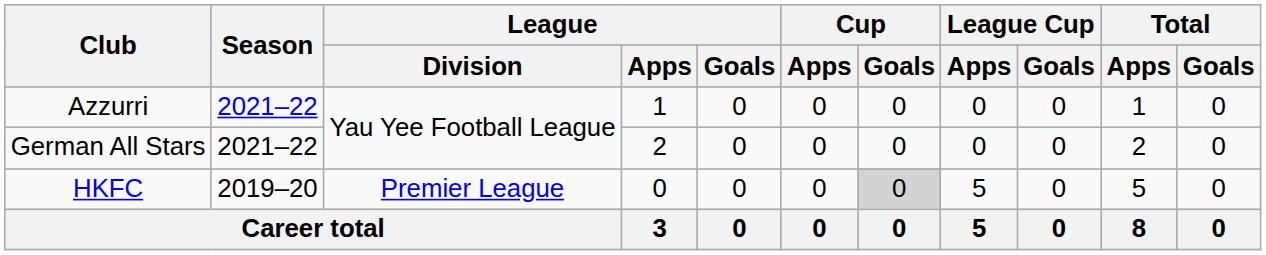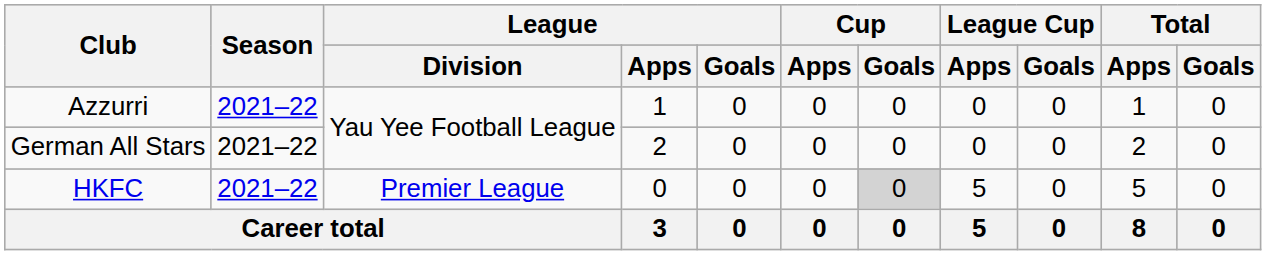HKFC | Season: 2019–20 -> 2021–22
